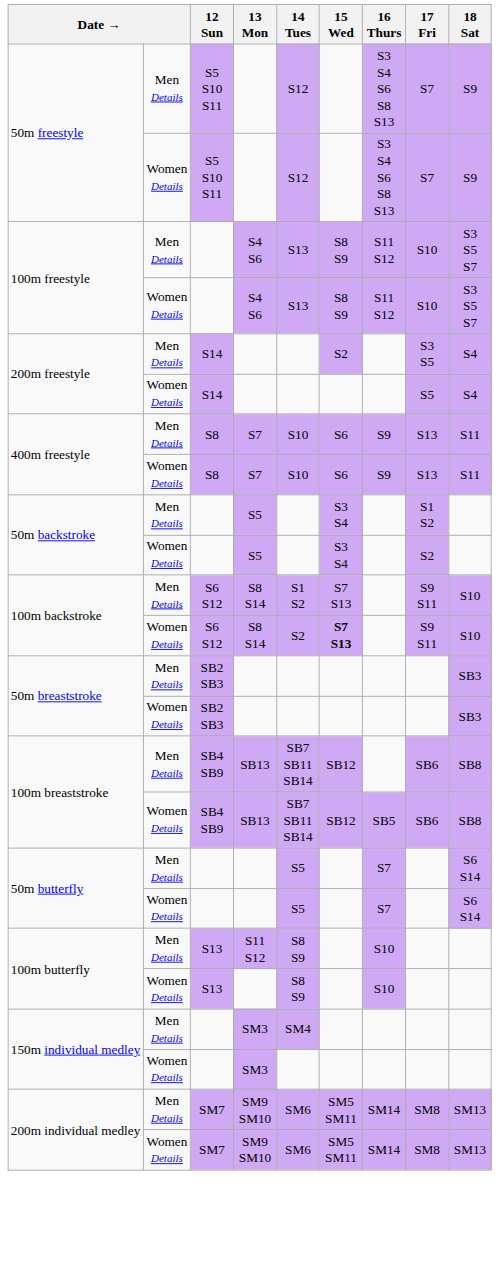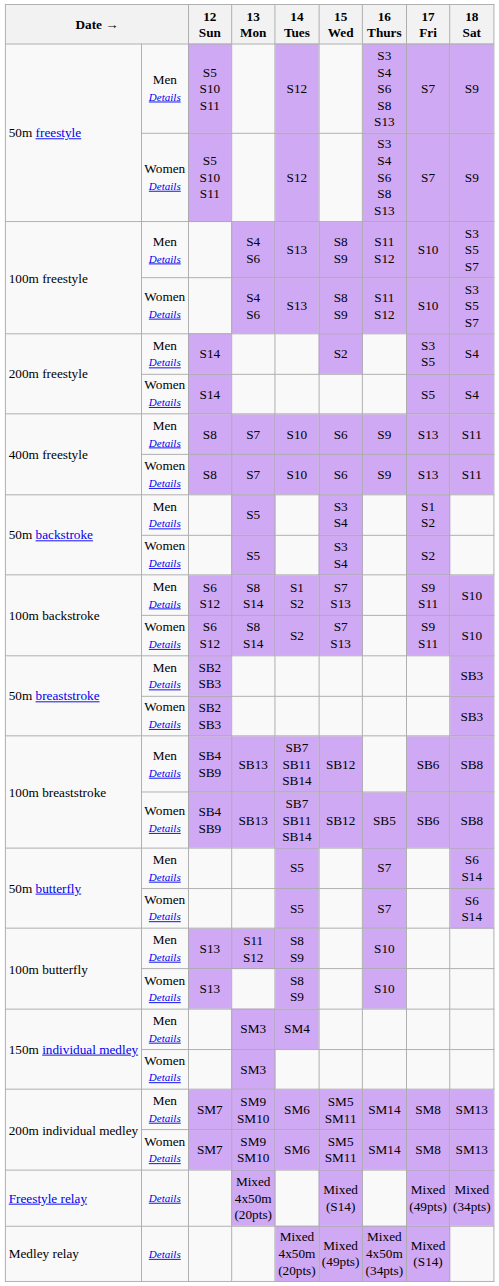100m backstroke / Women Details | 15 Wed: bold -> normal
+ row: Freestyle relay | Details | Mixed 4x50m (20pts) | Mixed (S14) | Mixed (49pts) | Mixed (34pts)
+ row: Medley relay | Details | Mixed 4x50m (20pts) | Mixed (49pts) | Mixed 4x50m (34pts) | Mixed (S14)
